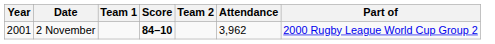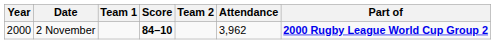2 November | Year: 2001 -> 2000
2 November | Part of: normal -> bold
